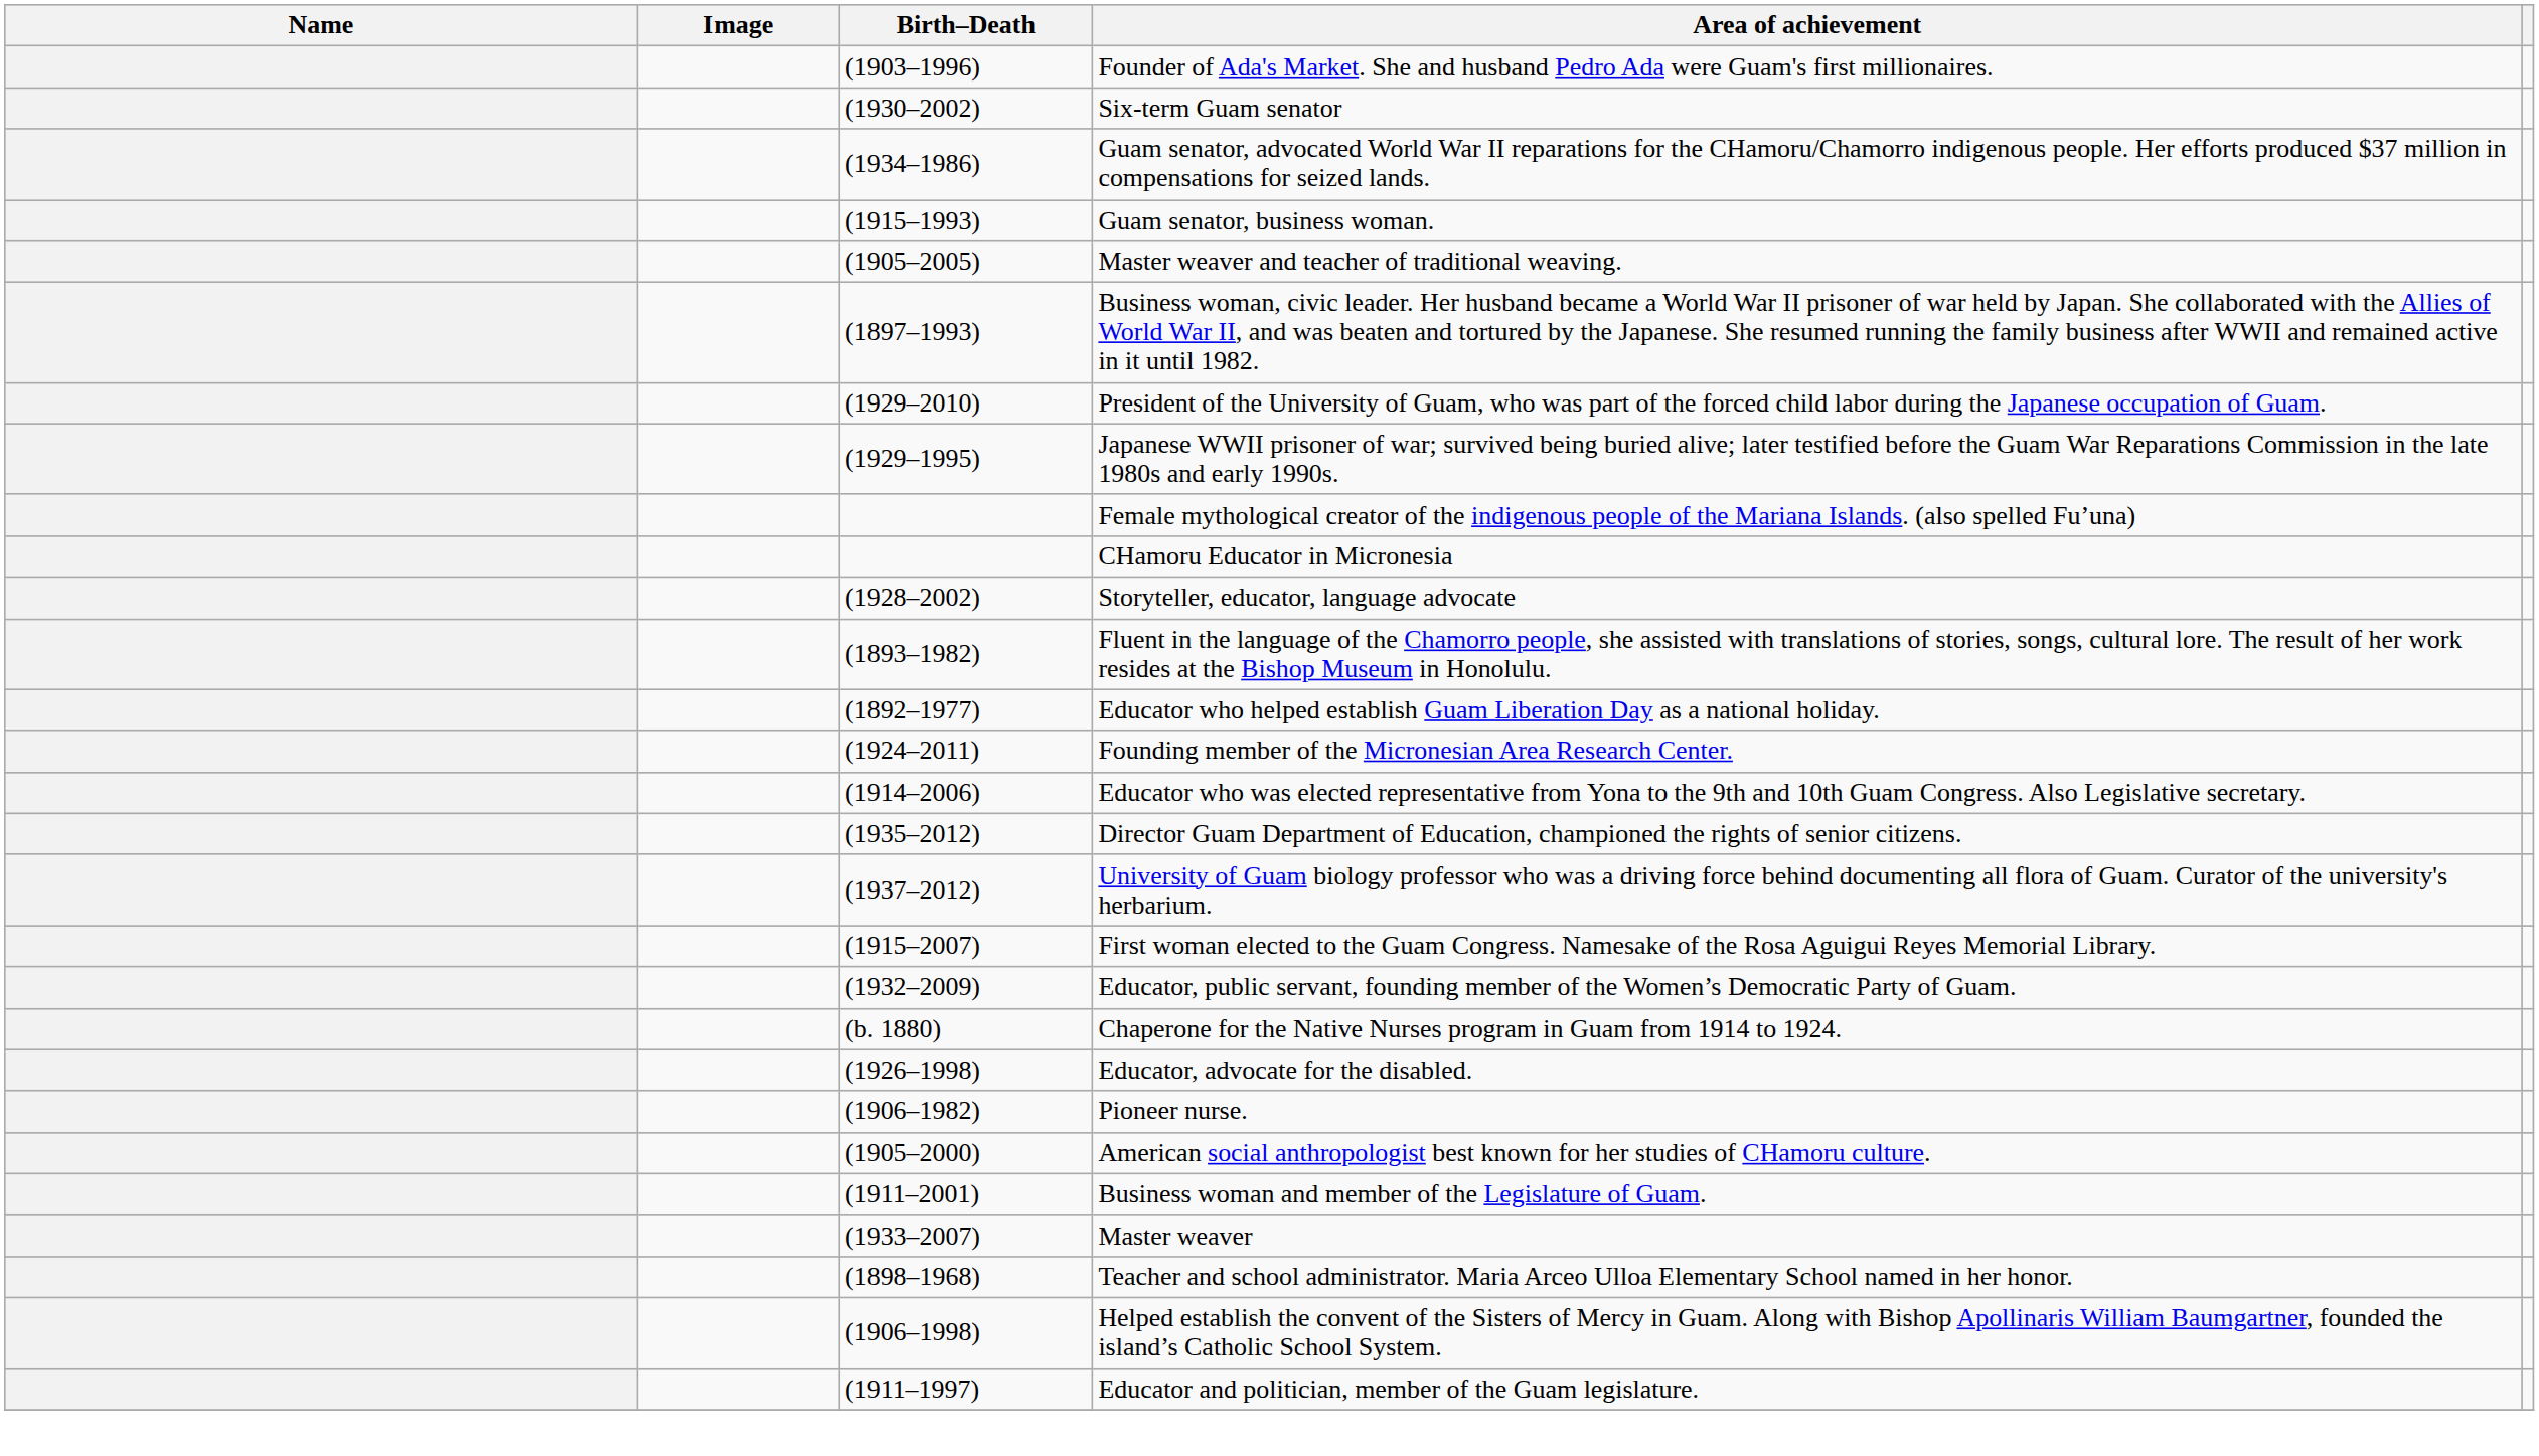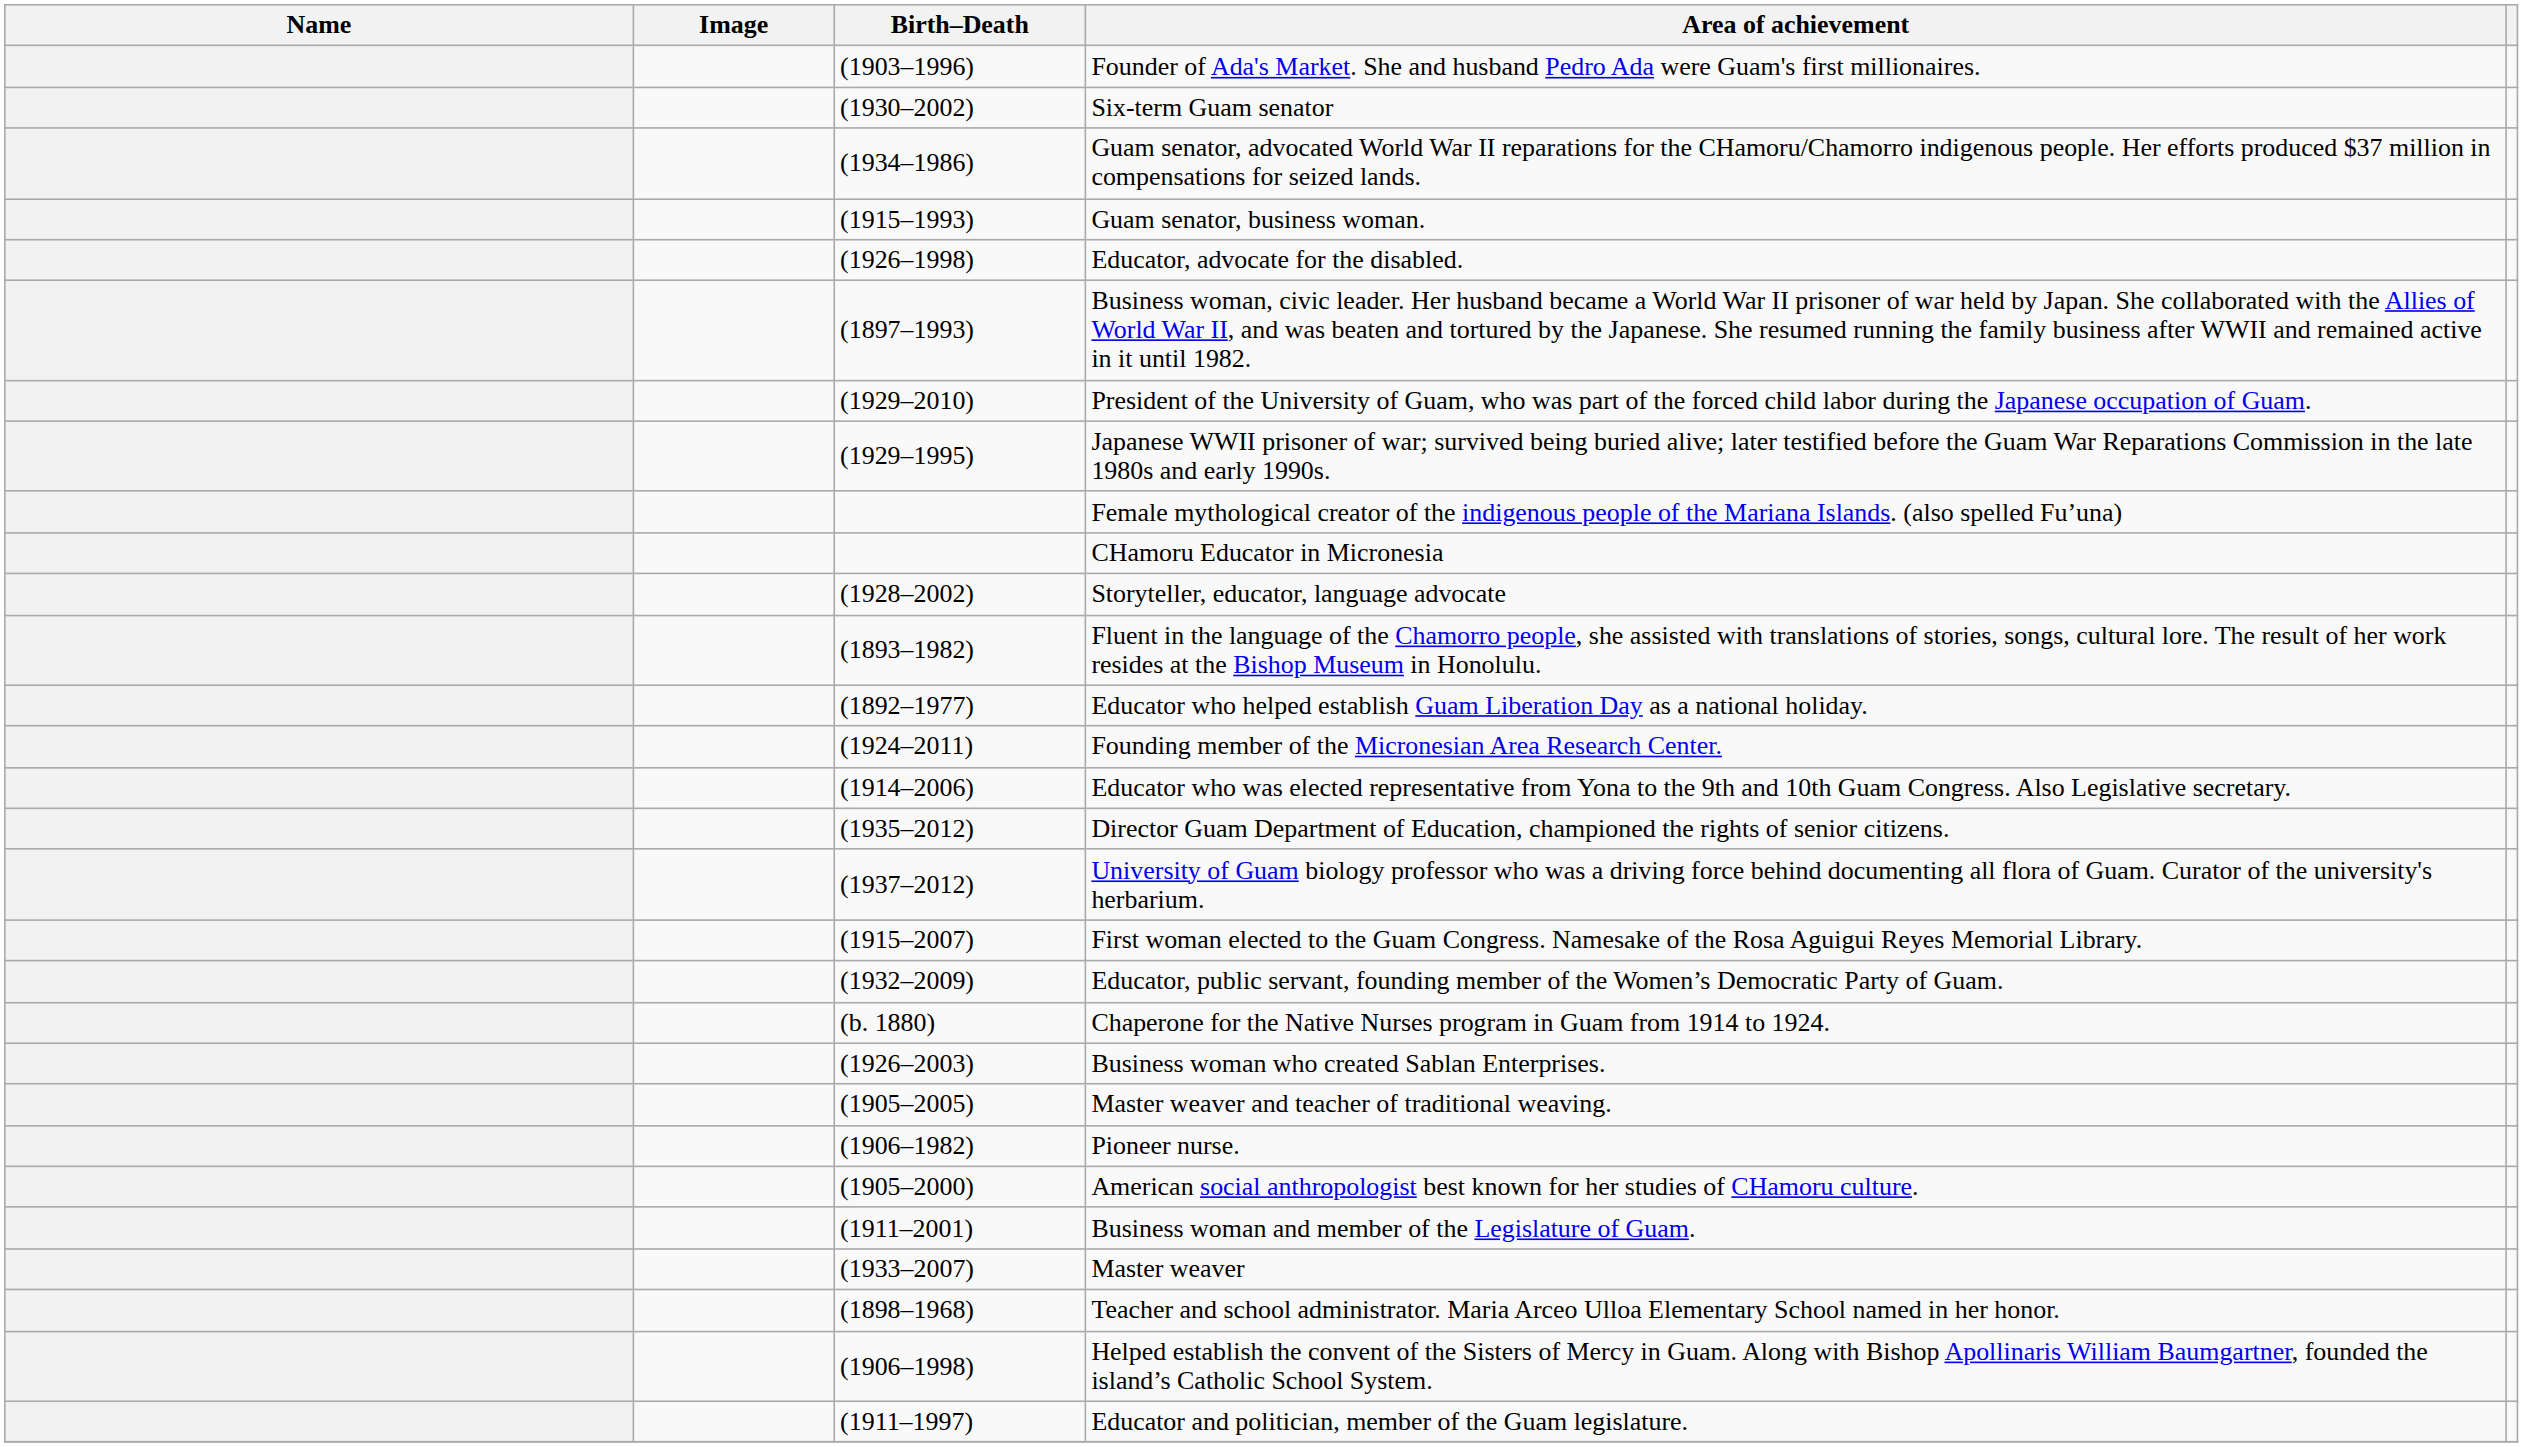rows swapped: Master weaver and teacher of traditional weaving. <-> Educator, advocate for the disabled.
+ row: (1926–2003) | Business woman who created Sablan Enterprises.
